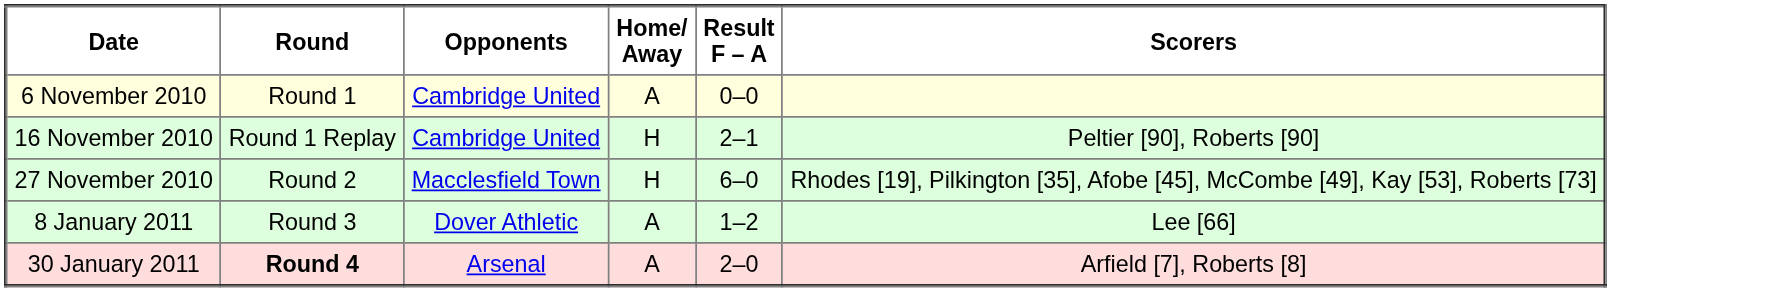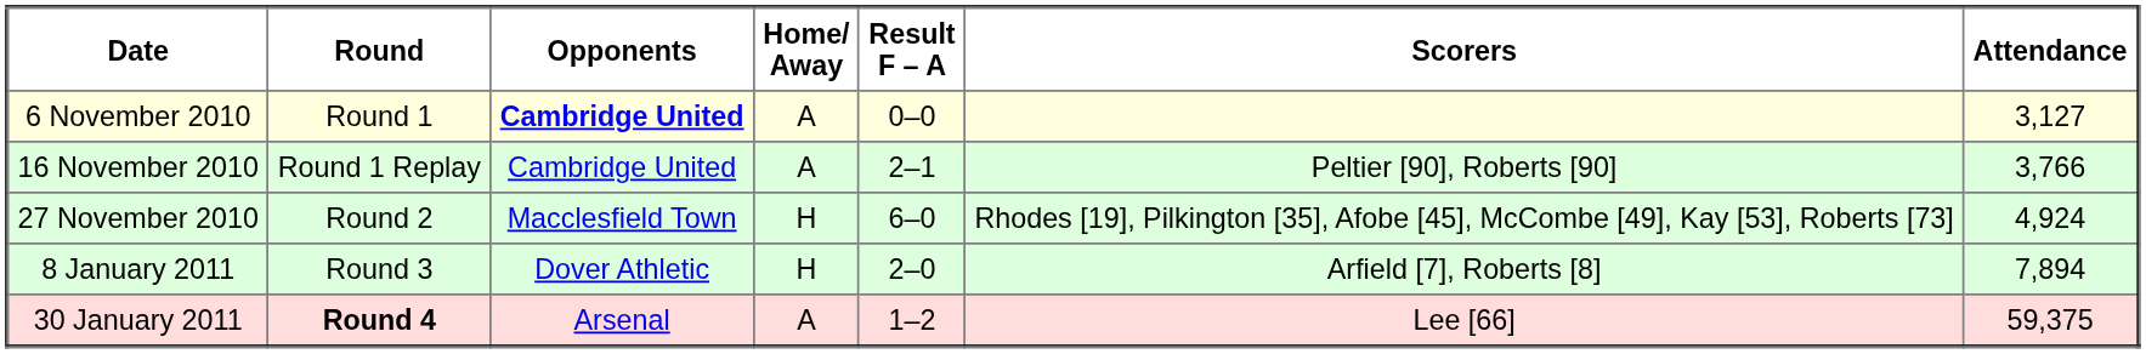+ column: Attendance | 3,127 | 3,766 | 4,924 | 7,894 | 59,375
6 November 2010 | Opponents: normal -> bold
16 November 2010 | Home/ Away: H -> A
8 January 2011 | Home/ Away: A -> H
8 January 2011 | Result F – A: 1–2 -> 2–0
8 January 2011 | Scorers: Lee [66] -> Arfield [7], Roberts [8]
30 January 2011 | Result F – A: 2–0 -> 1–2
30 January 2011 | Scorers: Arfield [7], Roberts [8] -> Lee [66]
